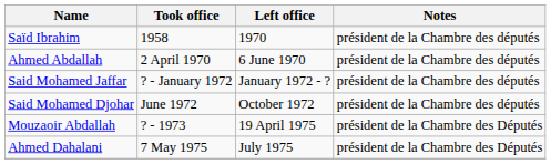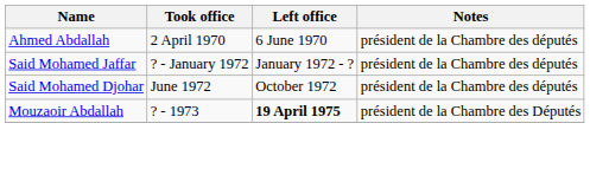- row: Saïd Ibrahim | 1958 | 1970 | président de la Chambre des députés
Mouzaoir Abdallah | Left office: normal -> bold
- row: Ahmed Dahalani | 7 May 1975 | July 1975 | président de la Chambre des Députés
